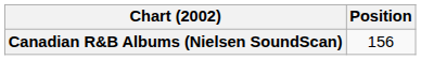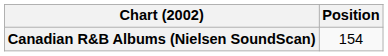Canadian R&B Albums (Nielsen SoundScan) | Position: 156 -> 154
